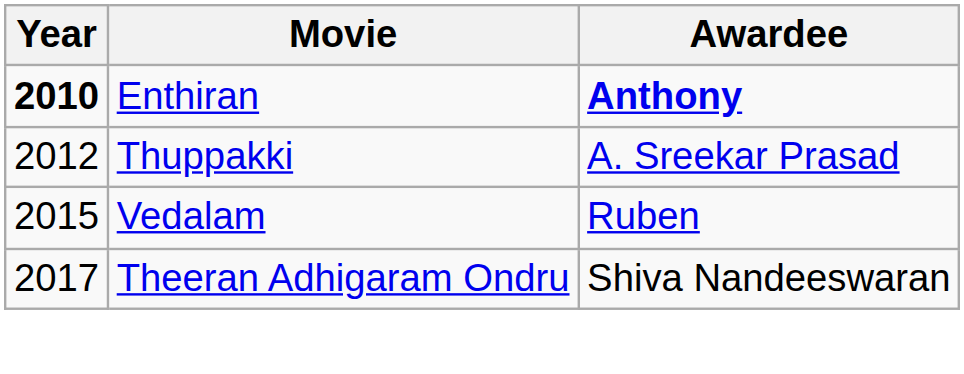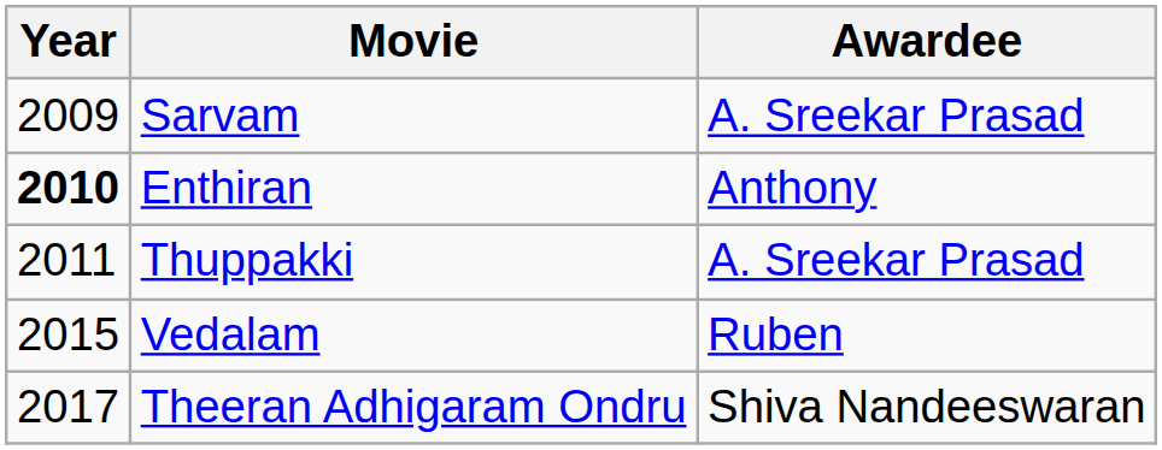+ row: 2009 | Sarvam | A. Sreekar Prasad
Enthiran | Awardee: bold -> normal
Thuppakki | Year: 2012 -> 2011
